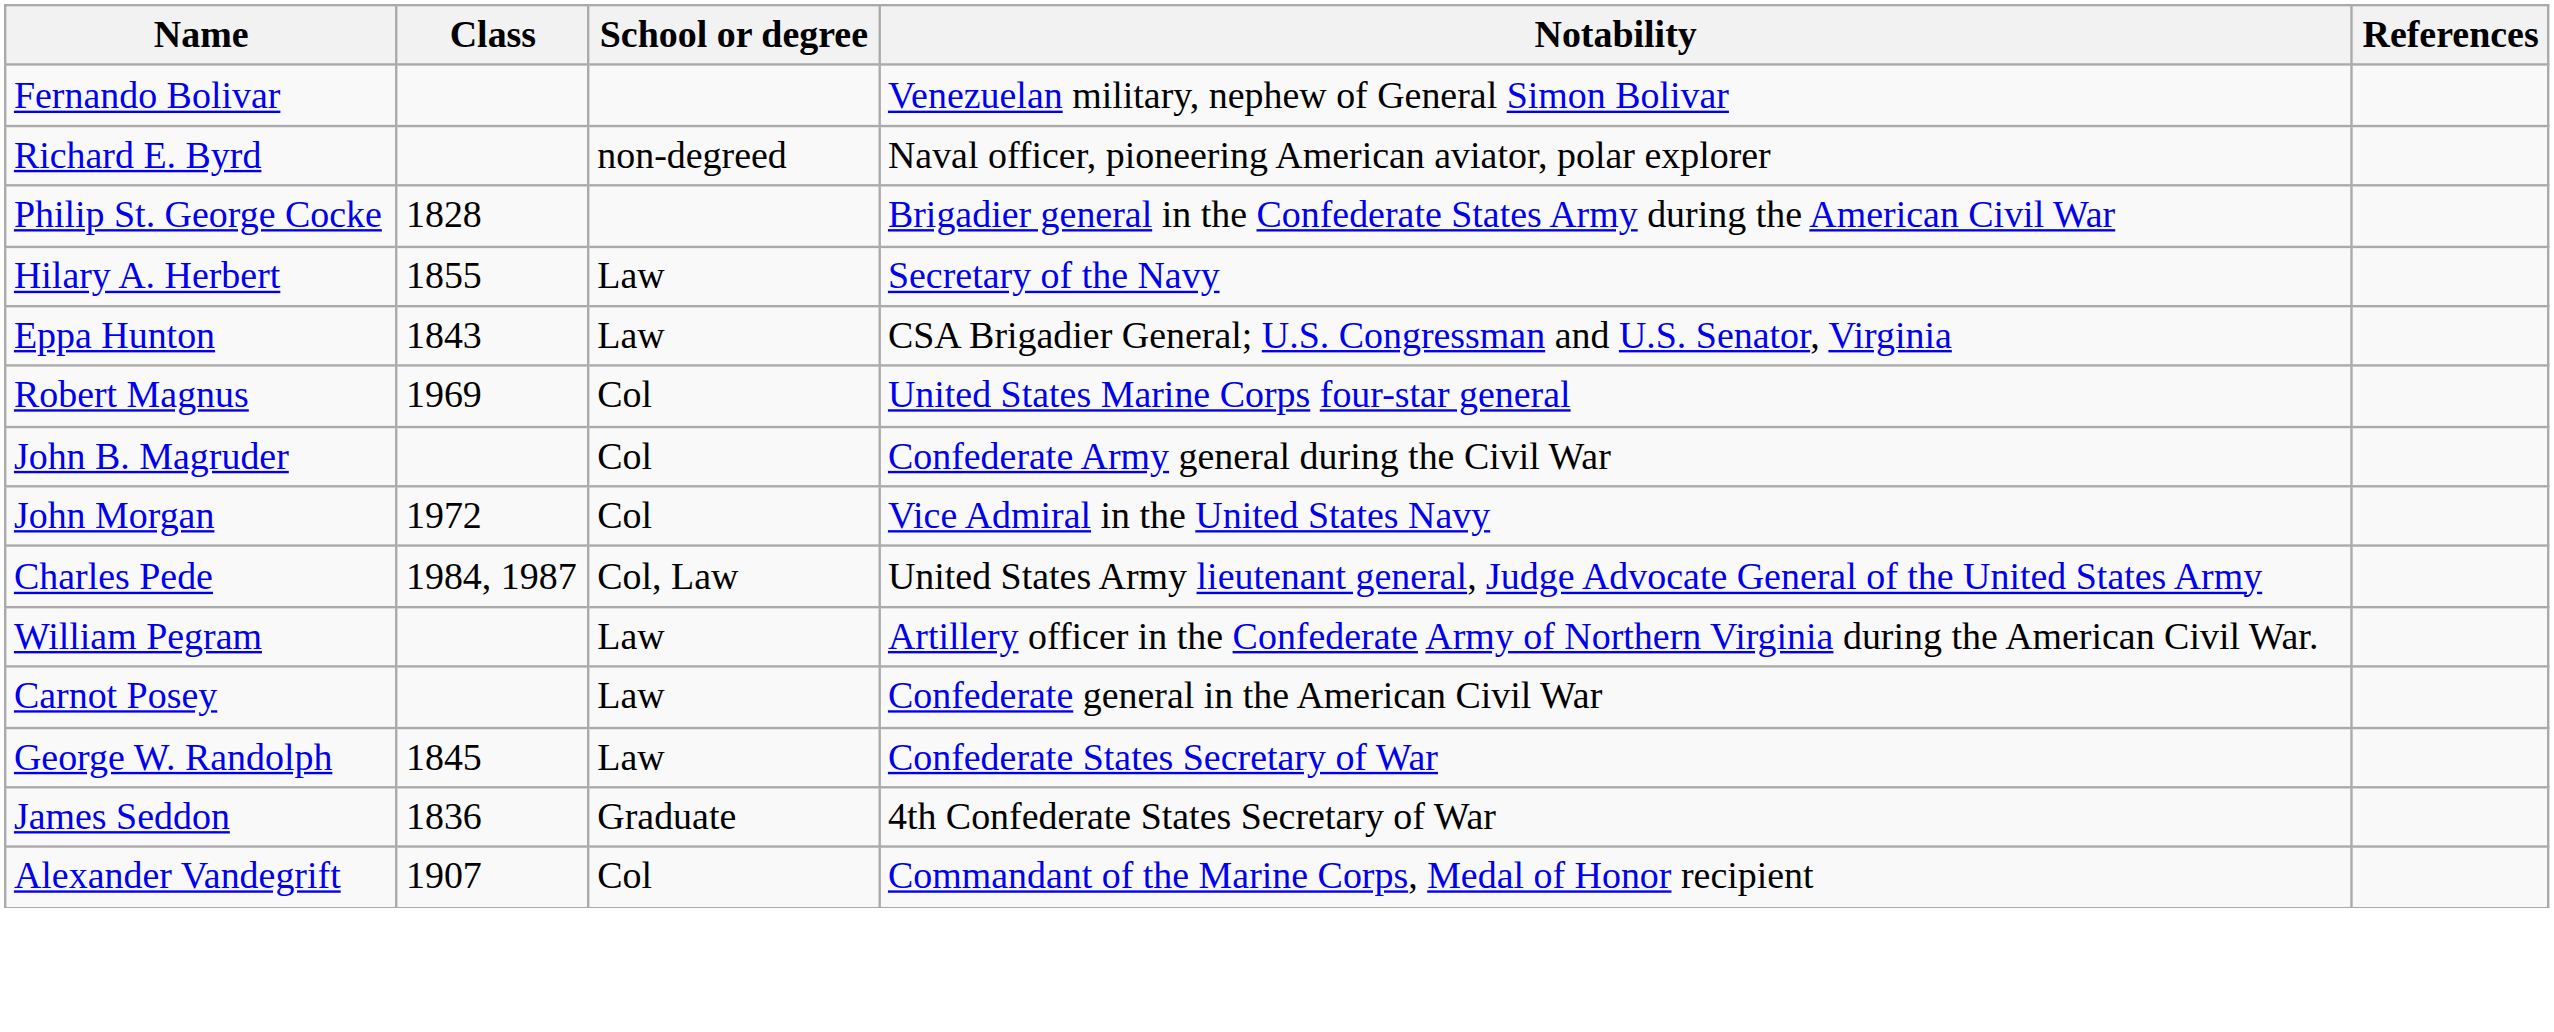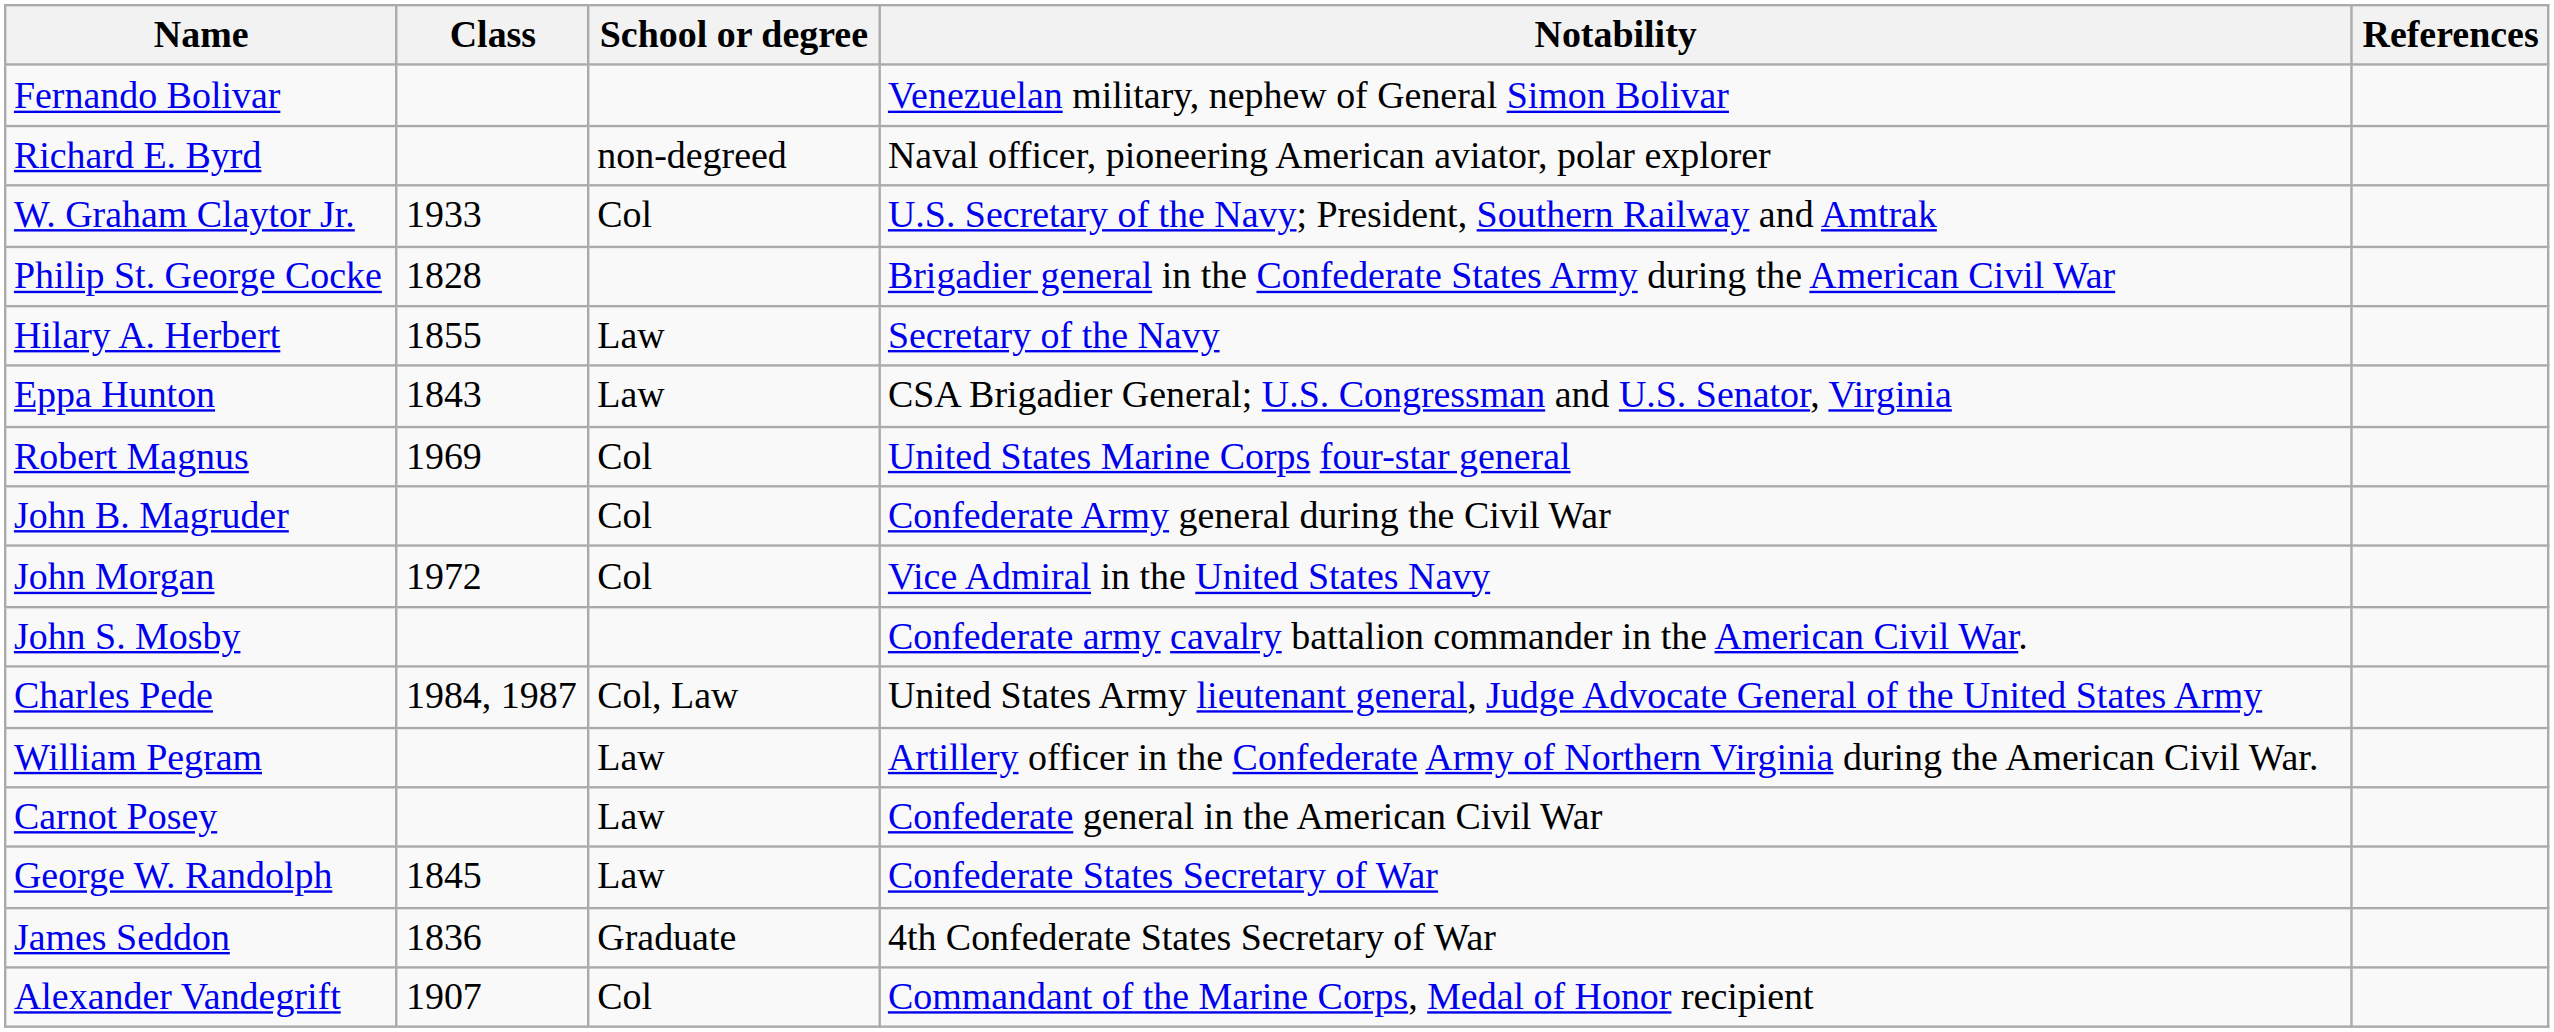+ row: W. Graham Claytor Jr. | 1933 | Col | U.S. Secretary of the Navy; President, Southern Railway and Amtrak
+ row: John S. Mosby | Confederate army cavalry battalion commander in the American Civil War.
